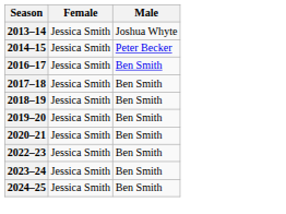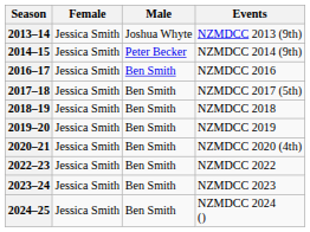+ column: Events | NZMDCC 2013 (9th) | NZMDCC 2014 (9th) | NZMDCC 2016 | NZMDCC 2017 (5th) | NZMDCC 2018 | NZMDCC 2019 | NZMDCC 2020 (4th) | NZMDCC 2022 | NZMDCC 2023 | NZMDCC 2024 ()
